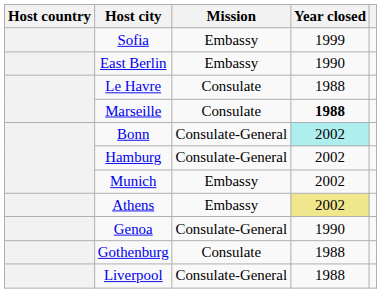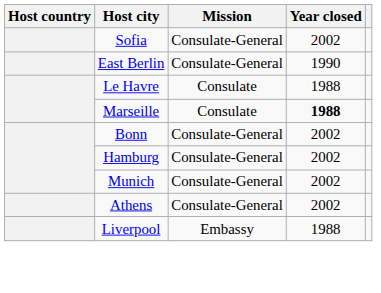Sofia | Mission: Embassy -> Consulate-General
Sofia | Year closed: 1999 -> 2002
East Berlin | Mission: Embassy -> Consulate-General
Bonn | Year closed: paleturquoise background -> no background
Munich | Mission: Embassy -> Consulate-General
Athens | Mission: Embassy -> Consulate-General
Athens | Year closed: khaki background -> no background
- row: Genoa | Consulate-General | 1990
- row: Gothenburg | Consulate | 1988
Liverpool | Mission: Consulate-General -> Embassy
